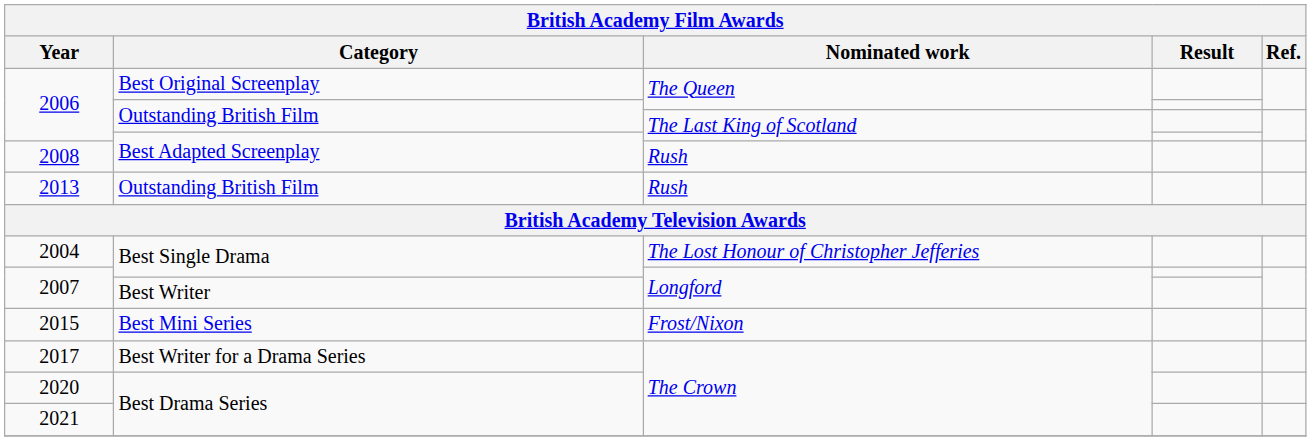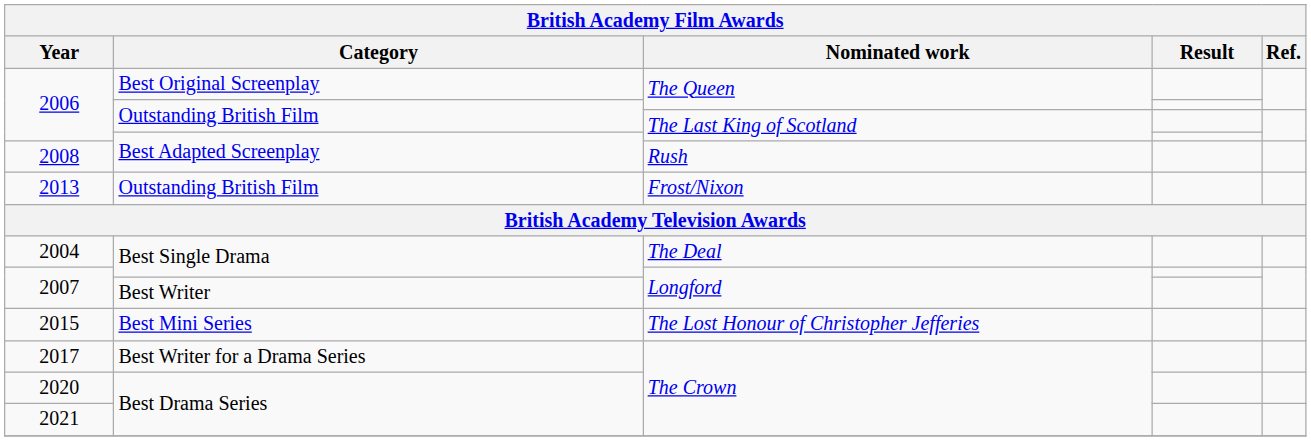2013 | Nominated work: Rush -> Frost/Nixon
2004 | Nominated work: The Lost Honour of Christopher Jefferies -> The Deal
2015 | Nominated work: Frost/Nixon -> The Lost Honour of Christopher Jefferies
